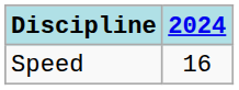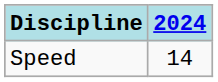Speed | 2024: 16 -> 14
